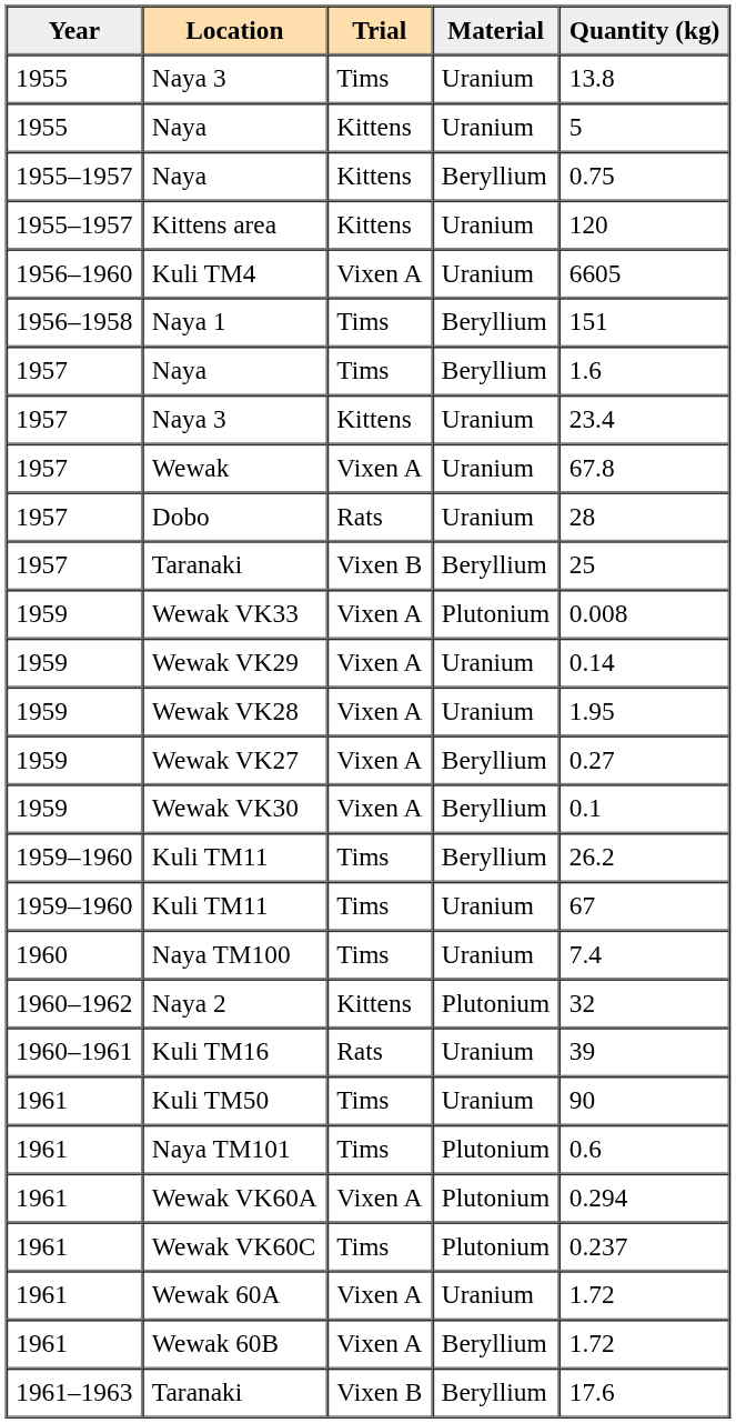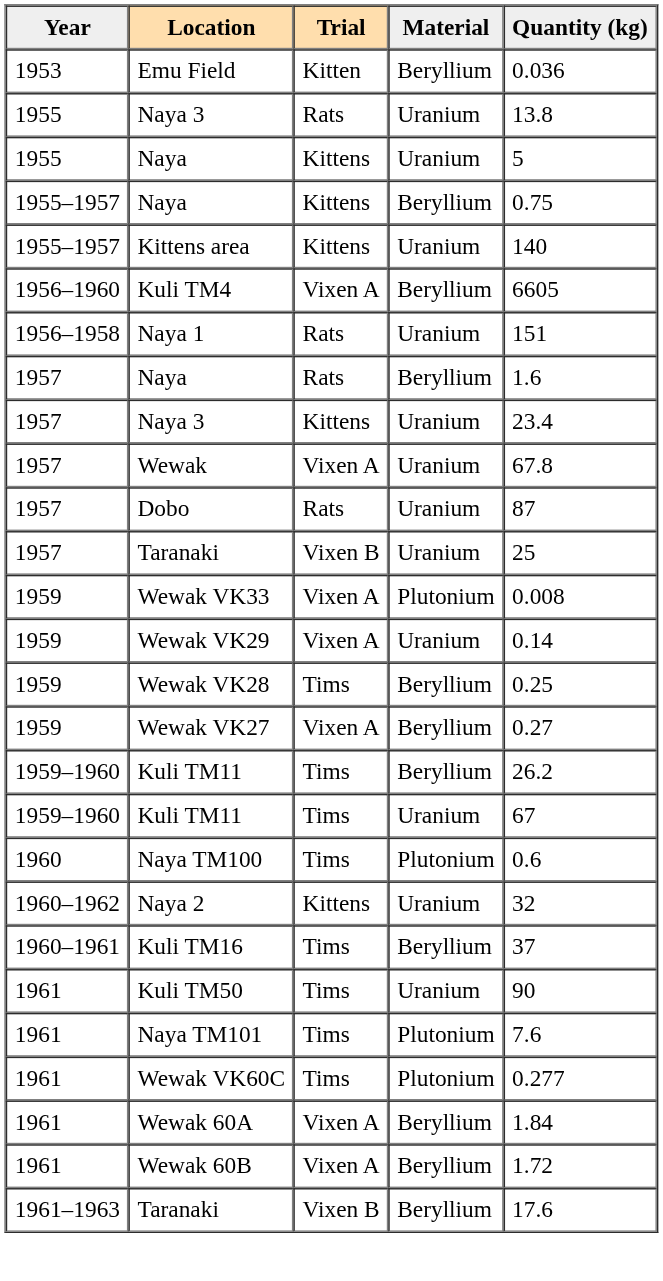+ row: 1953 | Emu Field | Kitten | Beryllium | 0.036
1955 / Naya 3 | Trial: Tims -> Rats
Kittens area | Quantity (kg): 120 -> 140
Kuli TM4 | Material: Uranium -> Beryllium
Naya 1 | Trial: Tims -> Rats
Naya 1 | Material: Beryllium -> Uranium
1957 / Naya | Trial: Tims -> Rats
Dobo | Quantity (kg): 28 -> 87
1957 / Taranaki | Material: Beryllium -> Uranium
Wewak VK28 | Trial: Vixen A -> Tims
Wewak VK28 | Material: Uranium -> Beryllium
Wewak VK28 | Quantity (kg): 1.95 -> 0.25
- row: 1959 | Wewak VK30 | Vixen A | Beryllium | 0.1
Naya TM100 | Material: Uranium -> Plutonium
Naya TM100 | Quantity (kg): 7.4 -> 0.6
Naya 2 | Material: Plutonium -> Uranium
Kuli TM16 | Trial: Rats -> Tims
Kuli TM16 | Material: Uranium -> Beryllium
Kuli TM16 | Quantity (kg): 39 -> 37
Naya TM101 | Quantity (kg): 0.6 -> 7.6
- row: 1961 | Wewak VK60A | Vixen A | Plutonium | 0.294
Wewak VK60C | Quantity (kg): 0.237 -> 0.277
Wewak 60A | Material: Uranium -> Beryllium
Wewak 60A | Quantity (kg): 1.72 -> 1.84
